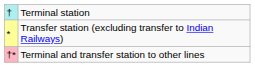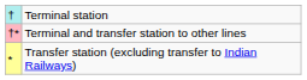rows swapped: Transfer station (excluding transfer to Indian Railways) <-> Terminal and transfer station to other lines
